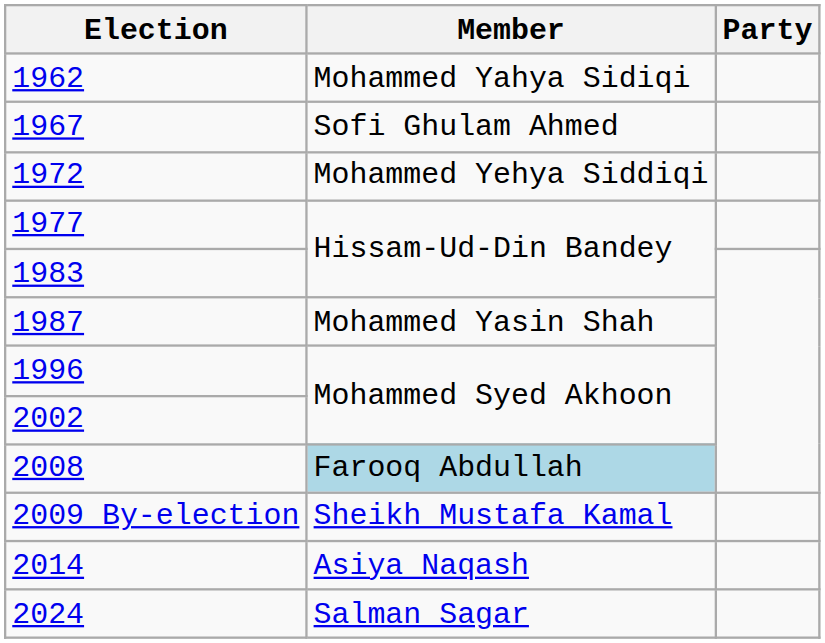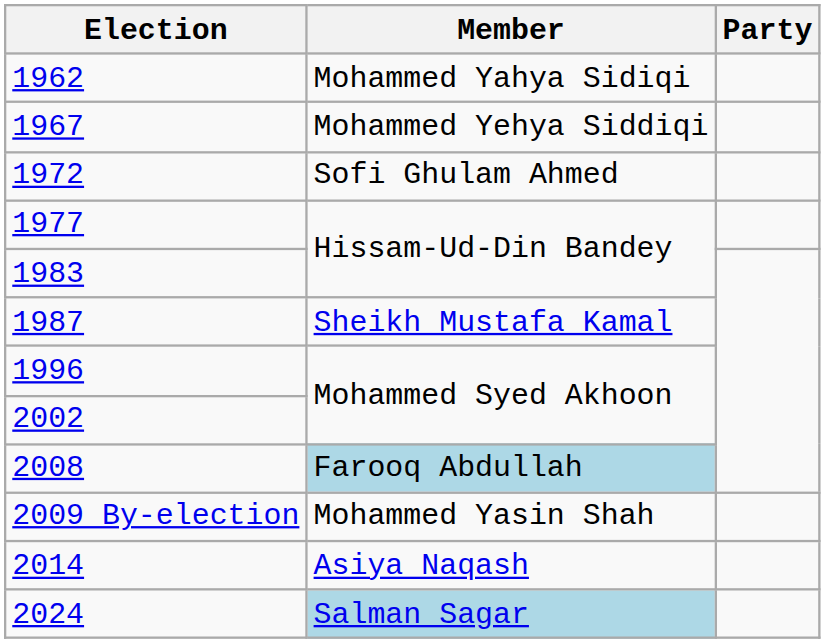1967 | Member: Sofi Ghulam Ahmed -> Mohammed Yehya Siddiqi
1972 | Member: Mohammed Yehya Siddiqi -> Sofi Ghulam Ahmed
1987 | Member: Mohammed Yasin Shah -> Sheikh Mustafa Kamal
2009 By-election | Member: Sheikh Mustafa Kamal -> Mohammed Yasin Shah
2024 | Member: no background -> lightblue background
